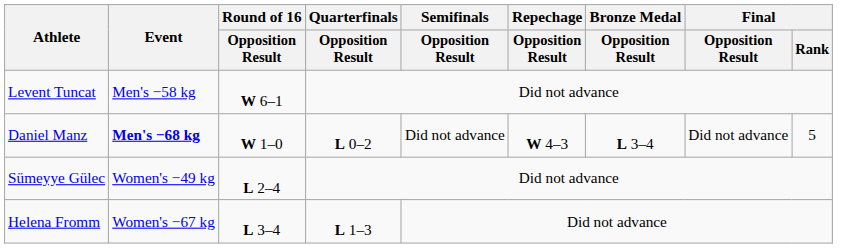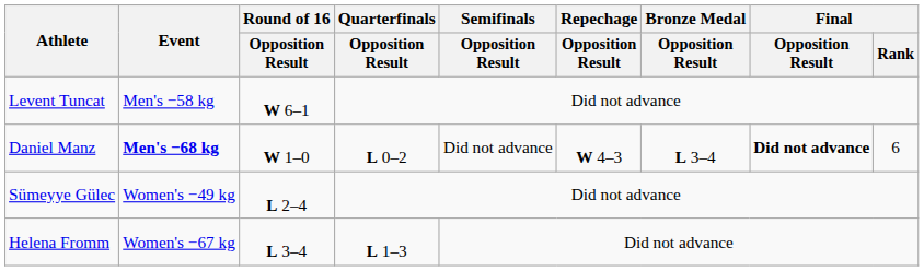Daniel Manz | Final / Opposition Result: normal -> bold
Daniel Manz | Final / Rank: 5 -> 6
